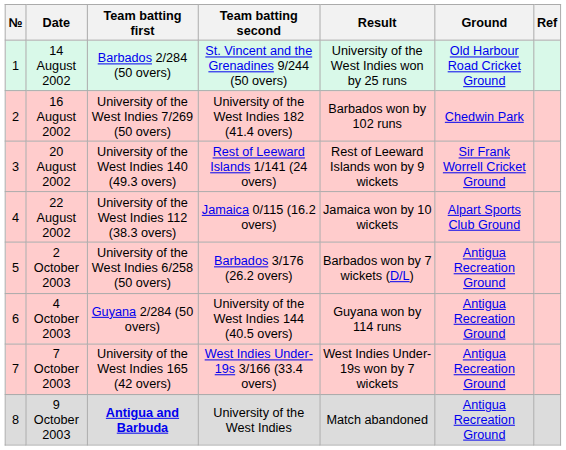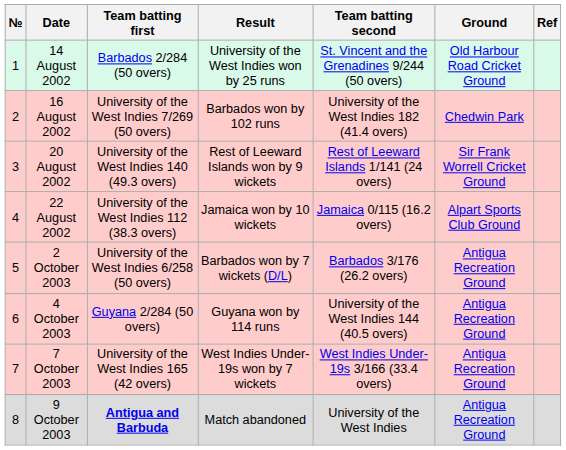columns swapped: Team batting second <-> Result
